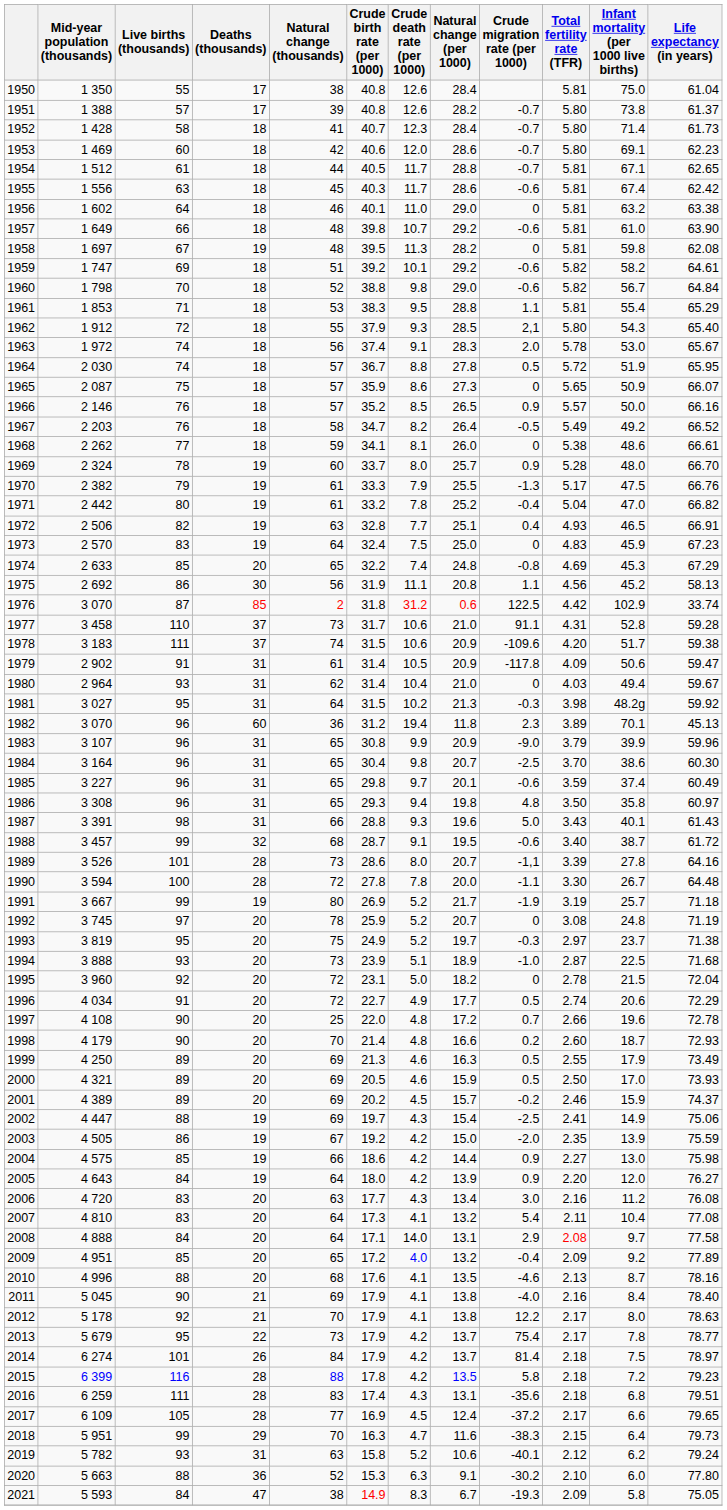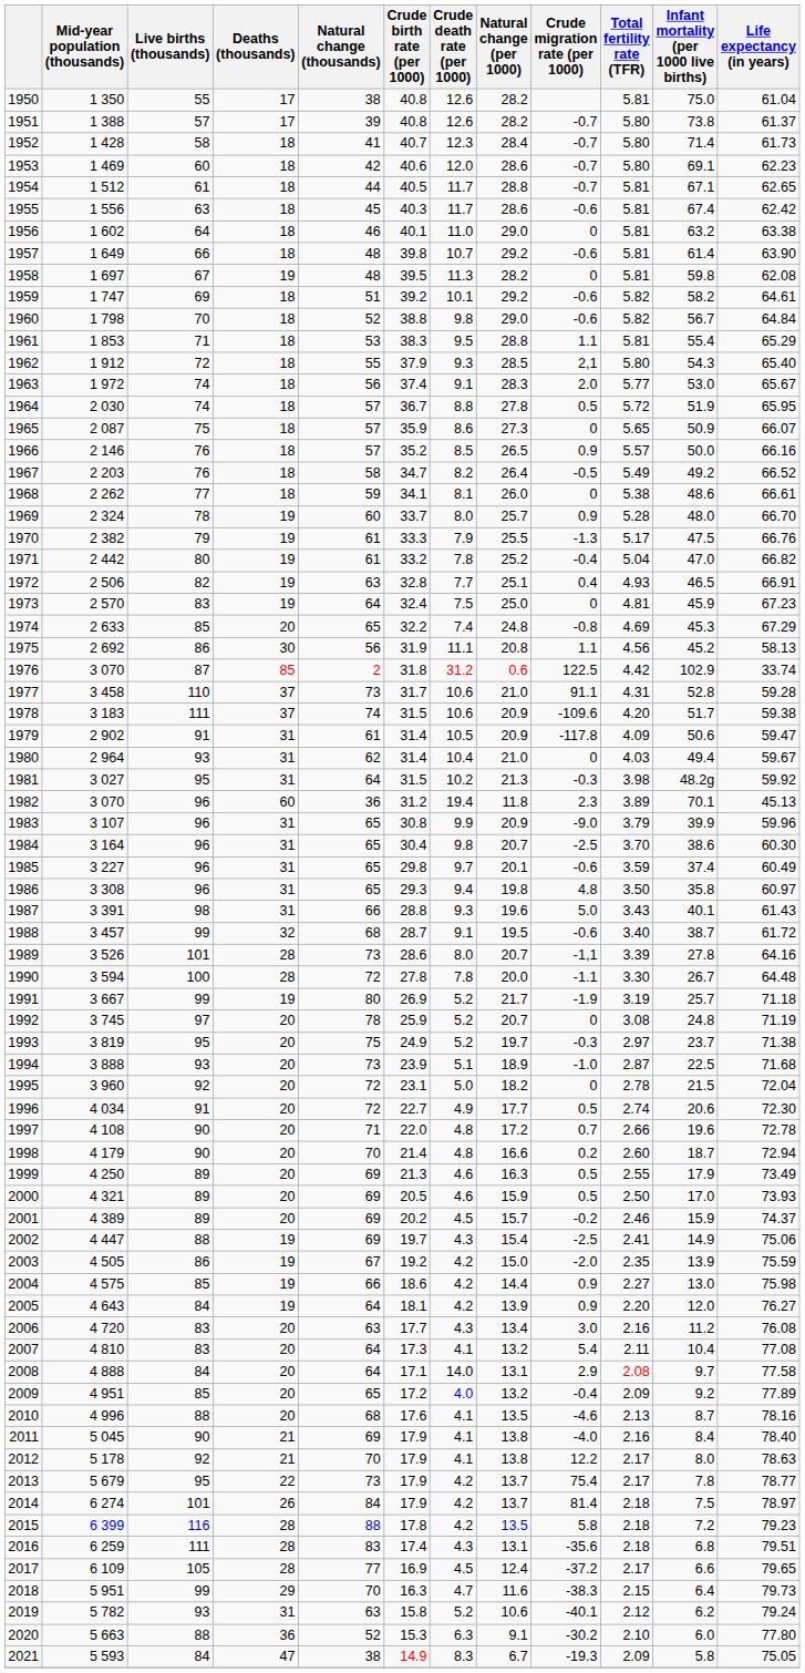1950 | Natural change (per 1000): 28.4 -> 28.2
1957 | Infant mortality (per 1000 live births): 61.0 -> 61.4
1963 | Total fertility rate (TFR): 5.78 -> 5.77
1973 | Total fertility rate (TFR): 4.83 -> 4.81
1996 | Life expectancy (in years): 72.29 -> 72.30
1997 | Natural change (thousands): 25 -> 71
1998 | Life expectancy (in years): 72.93 -> 72.94
2005 | Crude birth rate (per 1000): 18.0 -> 18.1
